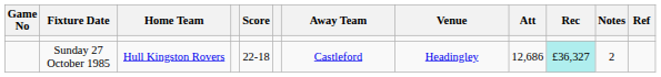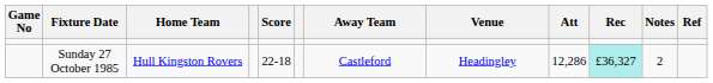Sunday 27 October 1985 | Att: 12,686 -> 12,286
